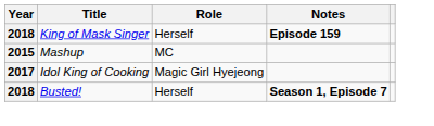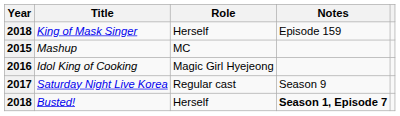King of Mask Singer | Notes: bold -> normal
Idol King of Cooking | Year: 2017 -> 2016
+ row: 2017 | Saturday Night Live Korea | Regular cast | Season 9
